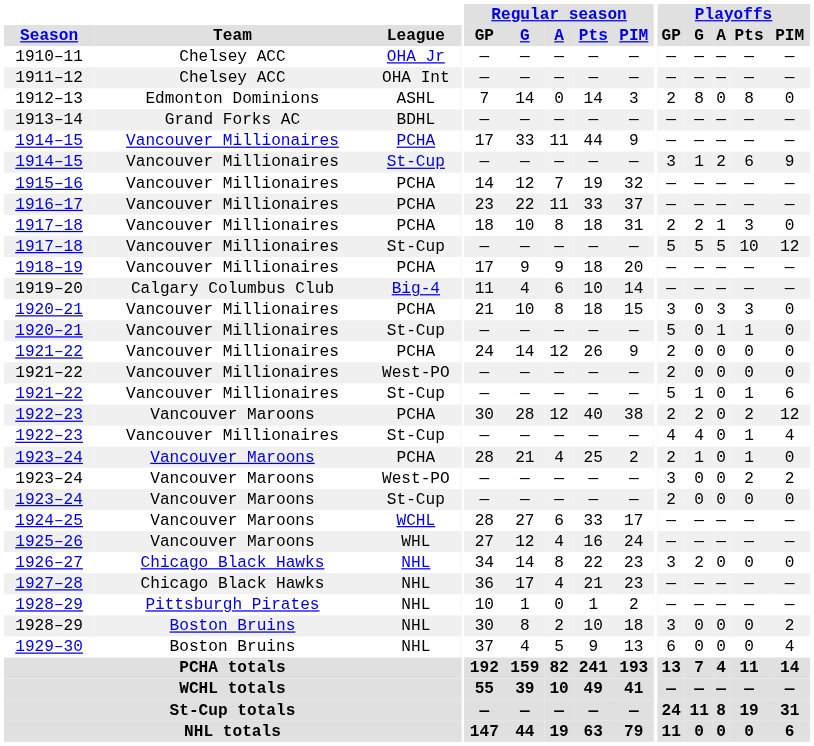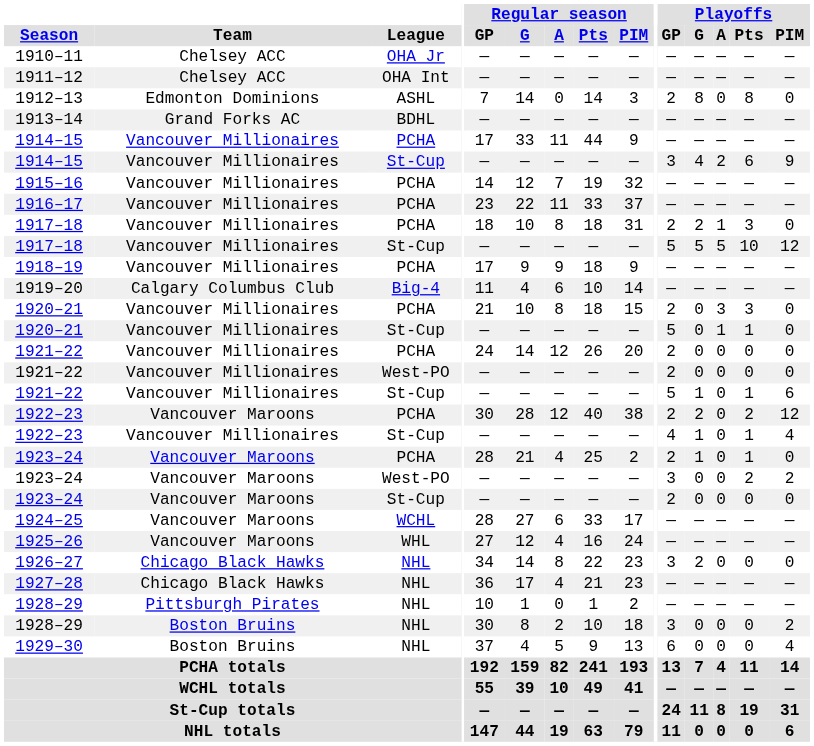1914–15 / St-Cup | Playoffs / G: 1 -> 4
1918–19 | Regular season / PIM: 20 -> 9
1920–21 / PCHA | Playoffs / GP: 3 -> 2
1921–22 / PCHA | Regular season / PIM: 9 -> 20
1922–23 / St-Cup | Playoffs / G: 4 -> 1
